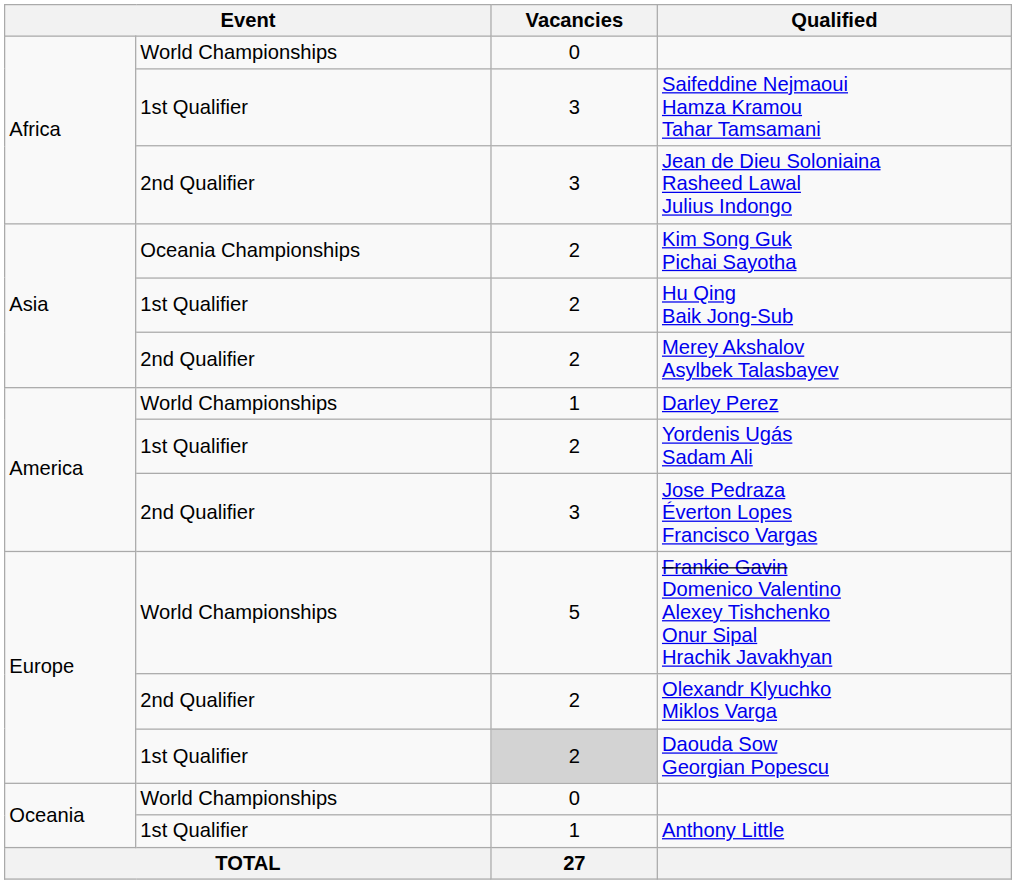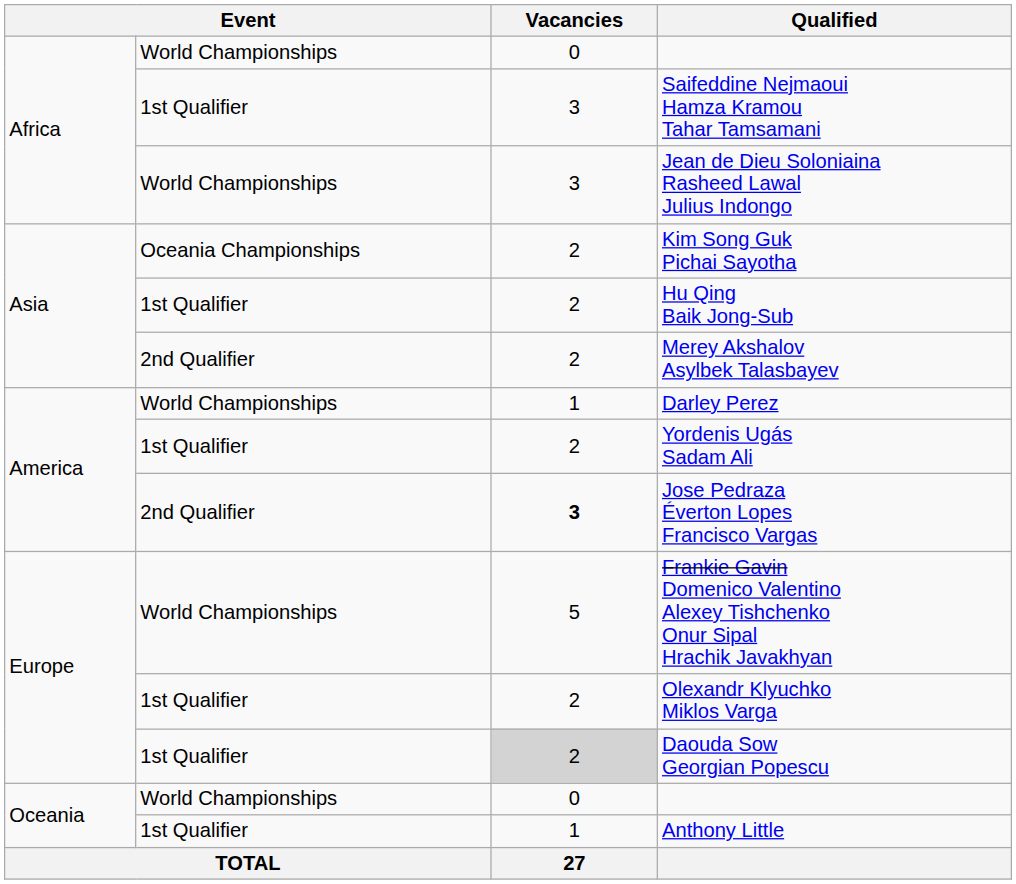Jean de Dieu Soloniaina Rasheed Lawal Julius Indongo | column 2: 2nd Qualifier -> World Championships
Jose Pedraza Éverton Lopes Francisco Vargas | Vacancies: normal -> bold
Olexandr Klyuchko Miklos Varga | column 2: 2nd Qualifier -> 1st Qualifier
